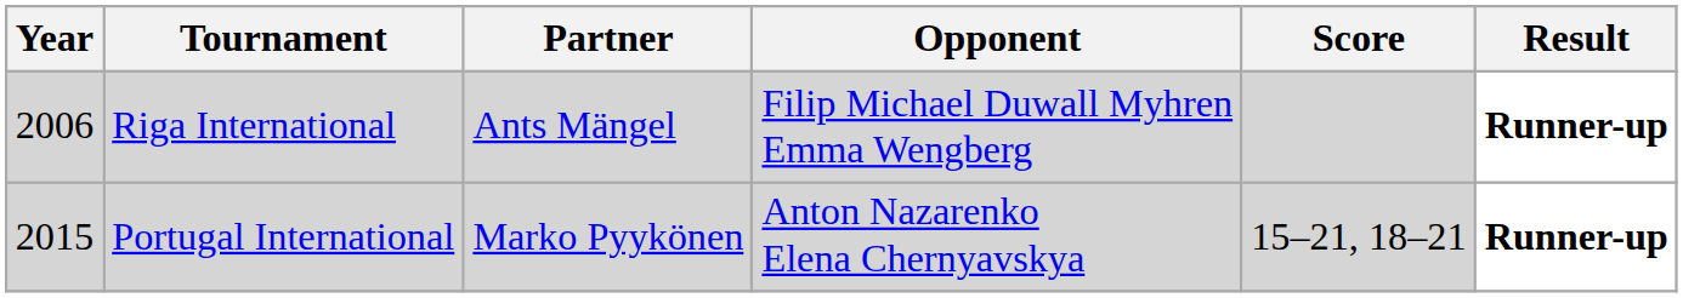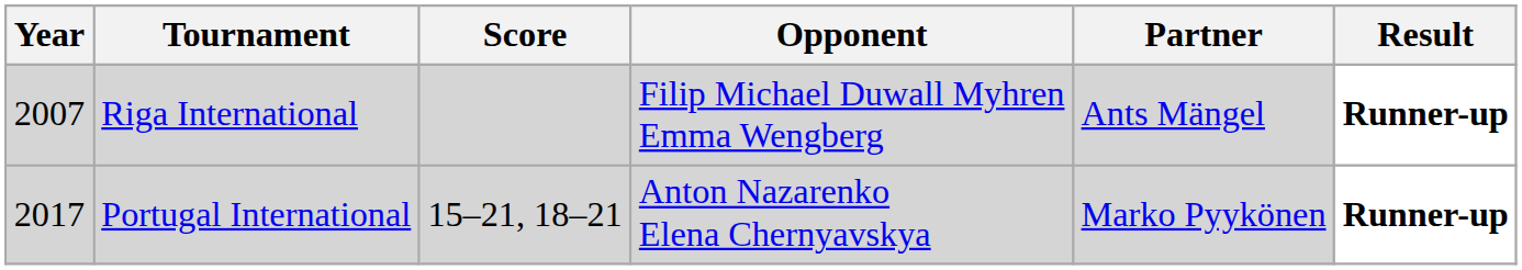columns swapped: Partner <-> Score
Riga International | Year: 2006 -> 2007
Portugal International | Year: 2015 -> 2017
